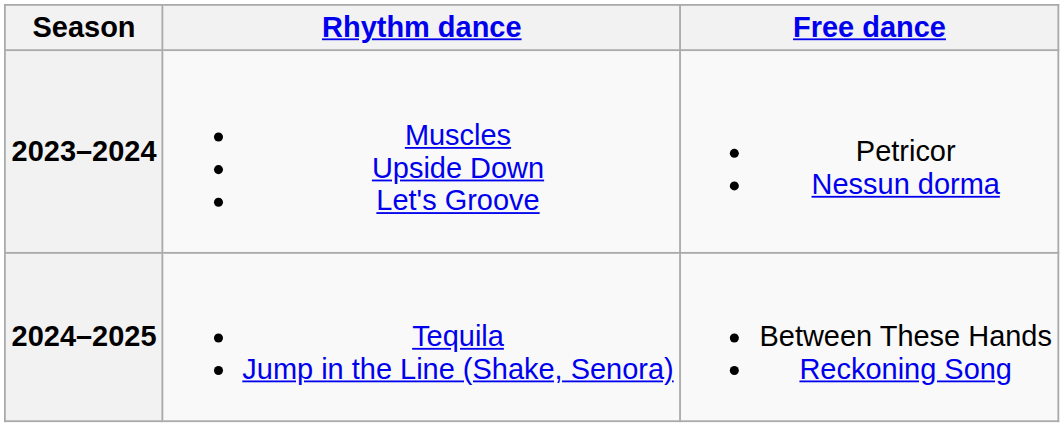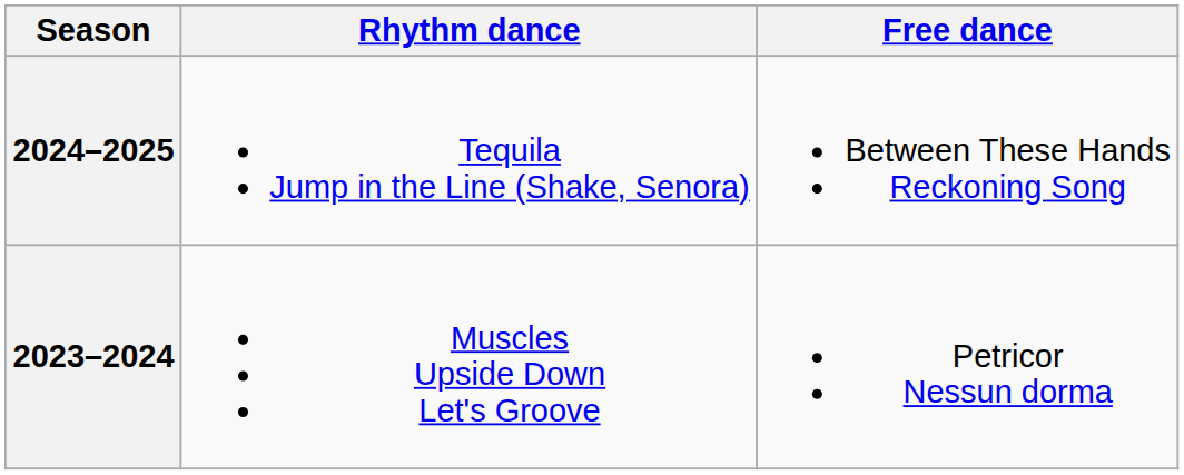rows swapped: 2024–2025 <-> 2023–2024
